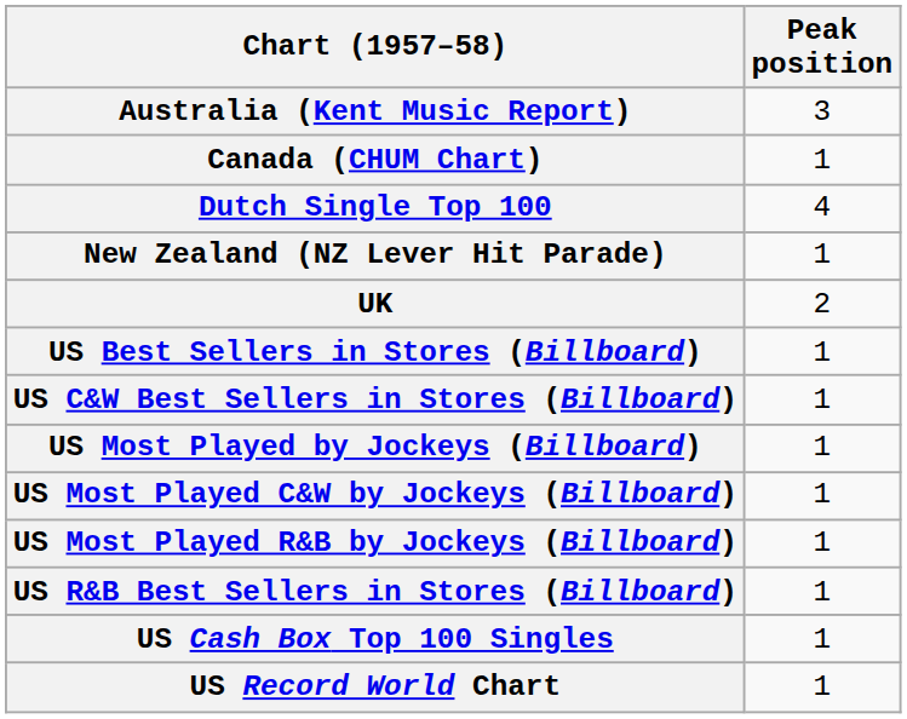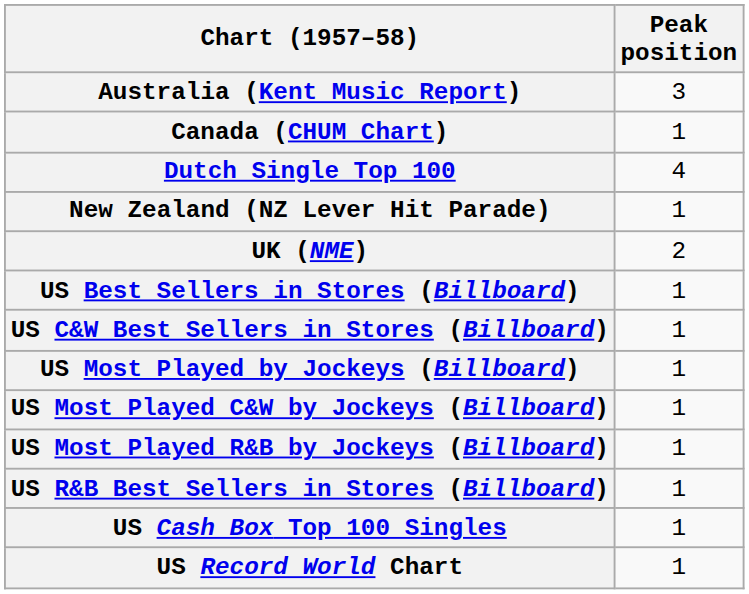- row: UK | 2
+ row: UK (NME) | 2
